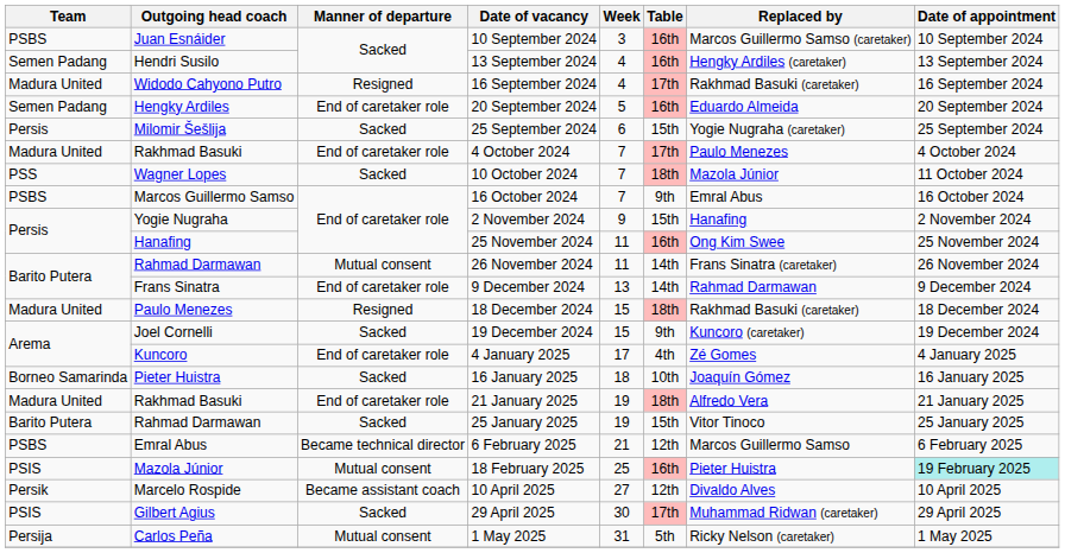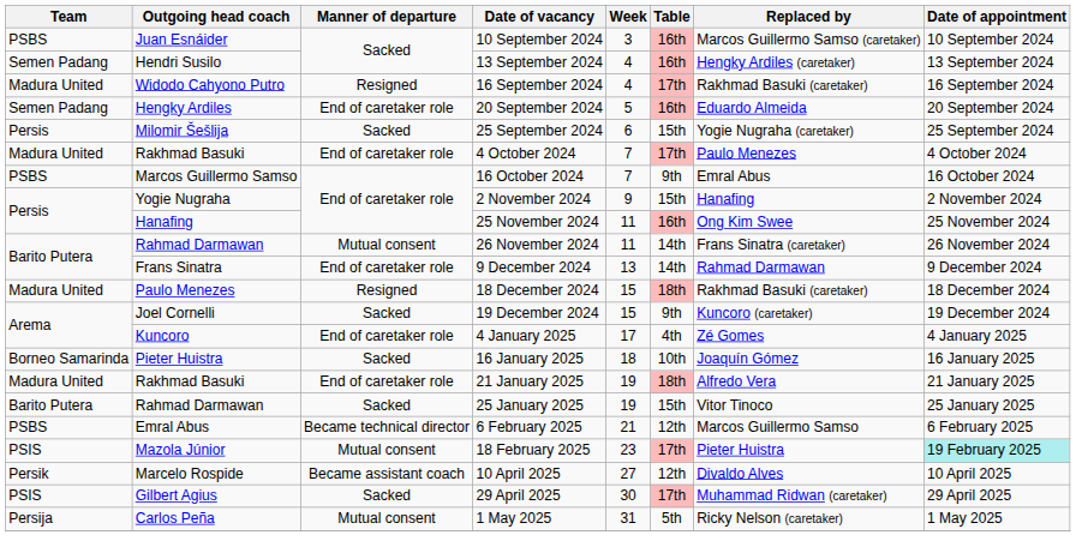- row: PSS | Wagner Lopes | Sacked | 10 October 2024 | 7 | 18th | Mazola Júnior | 11 October 2024
18 February 2025 | Week: 25 -> 23
18 February 2025 | Table: 16th -> 17th
